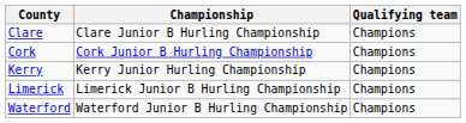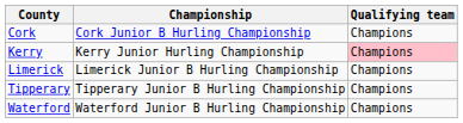- row: Clare | Clare Junior B Hurling Championship | Champions
Kerry | Qualifying team: no background -> pink background
+ row: Tipperary | Tipperary Junior B Hurling Championship | Champions
